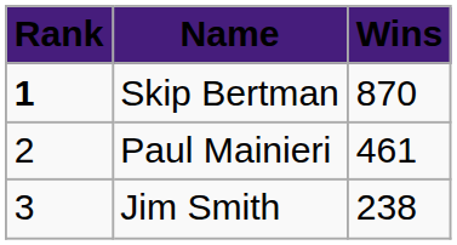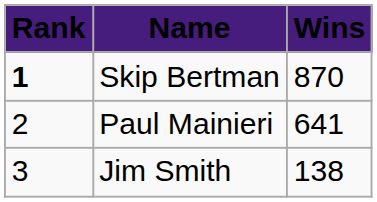Paul Mainieri | Wins: 461 -> 641
Jim Smith | Wins: 238 -> 138
